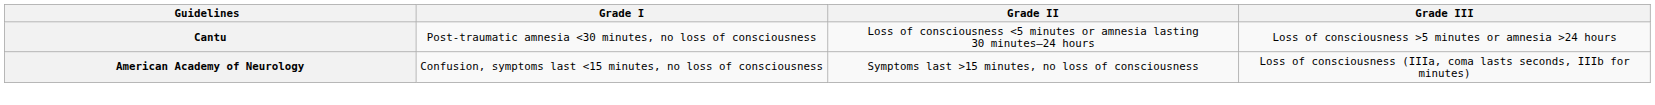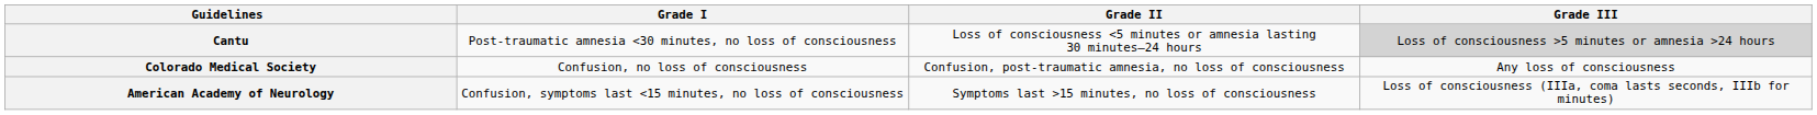Cantu | Grade III: no background -> lightgrey background
+ row: Colorado Medical Society | Confusion, no loss of consciousness | Confusion, post-traumatic amnesia, no loss of consciousness | Any loss of consciousness
